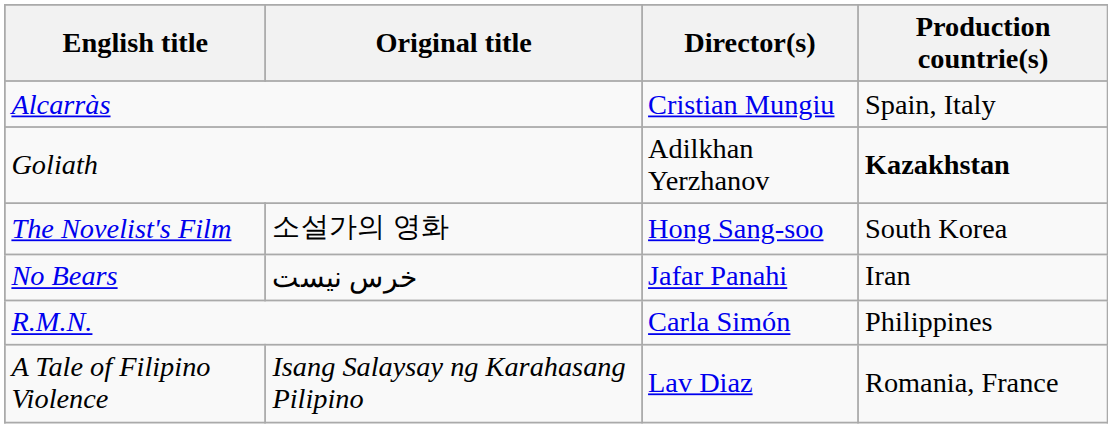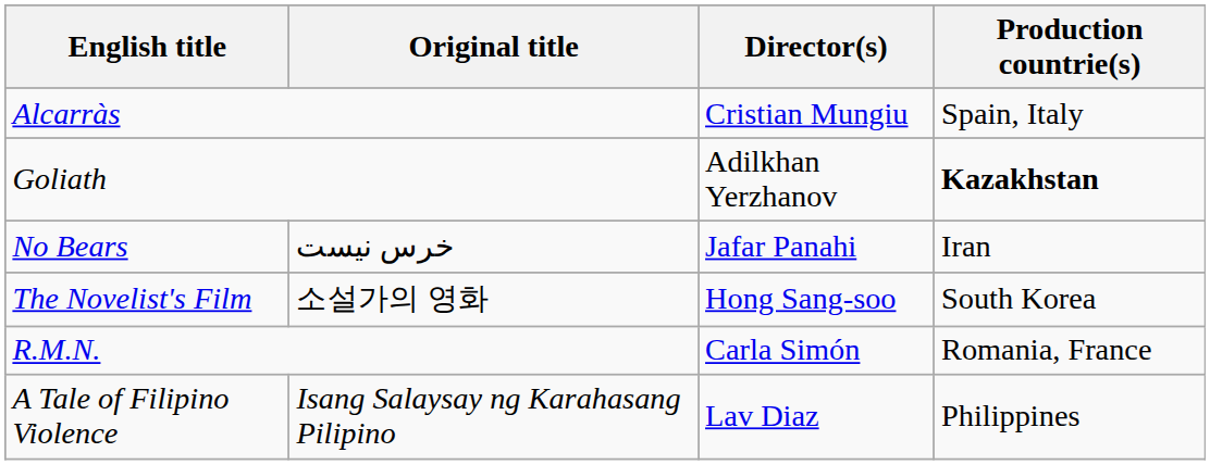rows swapped: No Bears <-> The Novelist's Film
R.M.N. | Production countrie(s): Philippines -> Romania, France
A Tale of Filipino Violence | Production countrie(s): Romania, France -> Philippines
